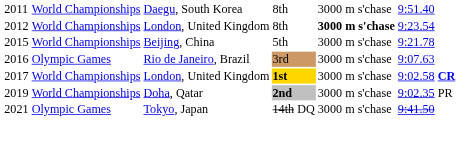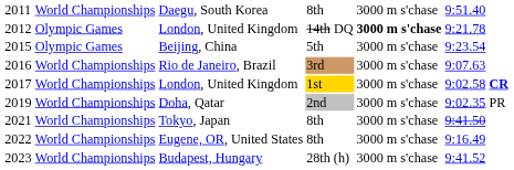2012 | column 2: World Championships -> Olympic Games
2012 | column 4: 8th -> 14th DQ
2012 | column 6: 9:23.54 -> 9:21.78
2015 | column 2: World Championships -> Olympic Games
2015 | column 6: 9:21.78 -> 9:23.54
2016 | column 2: Olympic Games -> World Championships
2017 | column 4: bold -> normal
2019 | column 4: bold -> normal
2021 | column 2: Olympic Games -> World Championships
2021 | column 4: 14th DQ -> 8th
+ row: 2022 | World Championships | Eugene, OR, United States | 8th | 3000 m s'chase | 9:16.49
+ row: 2023 | World Championships | Budapest, Hungary | 28th (h) | 3000 m s'chase | 9:41.52
